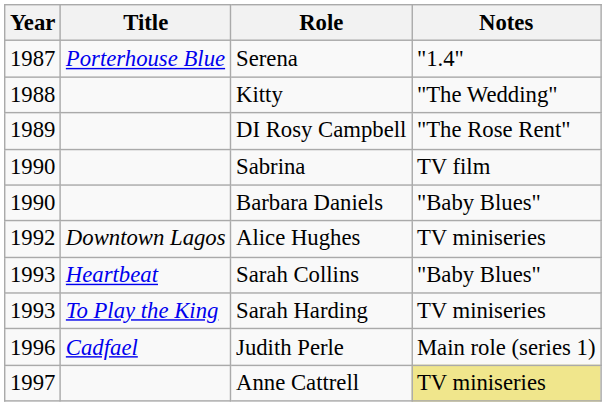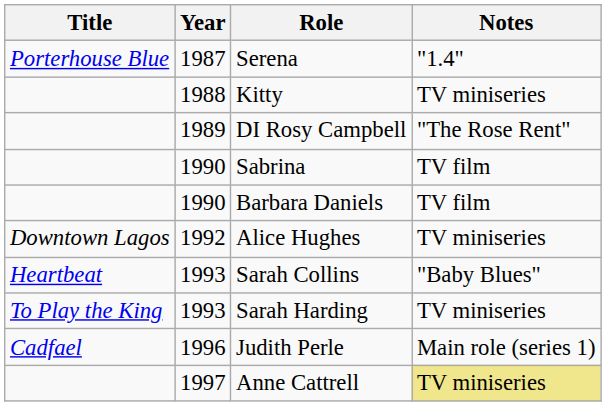columns swapped: Year <-> Title
Kitty | Notes: "The Wedding" -> TV miniseries
Barbara Daniels | Notes: "Baby Blues" -> TV film
